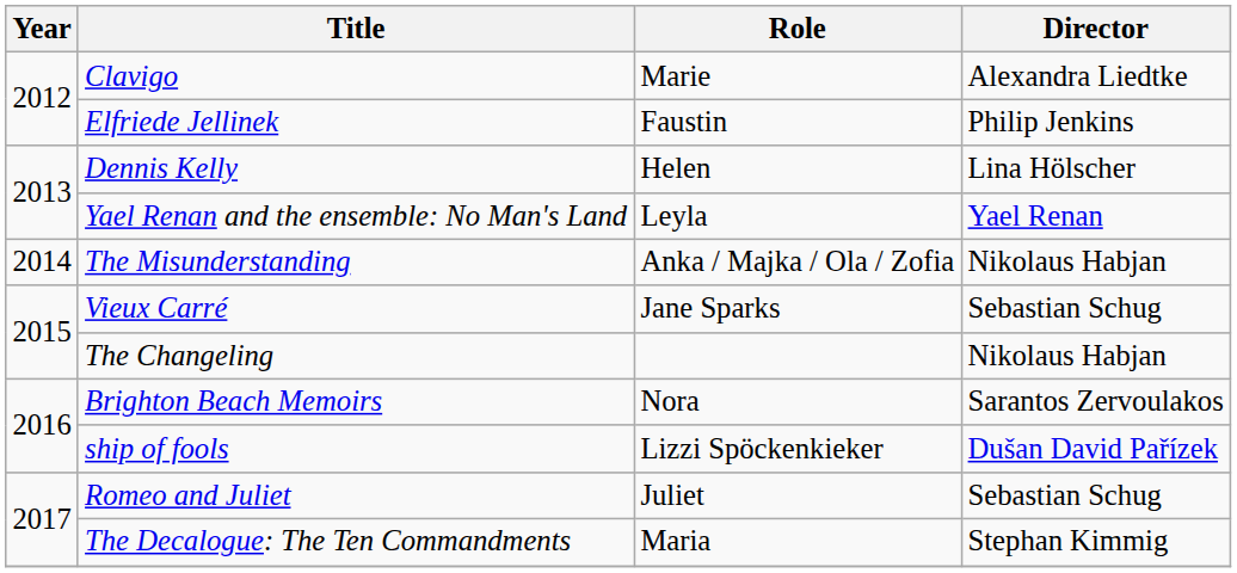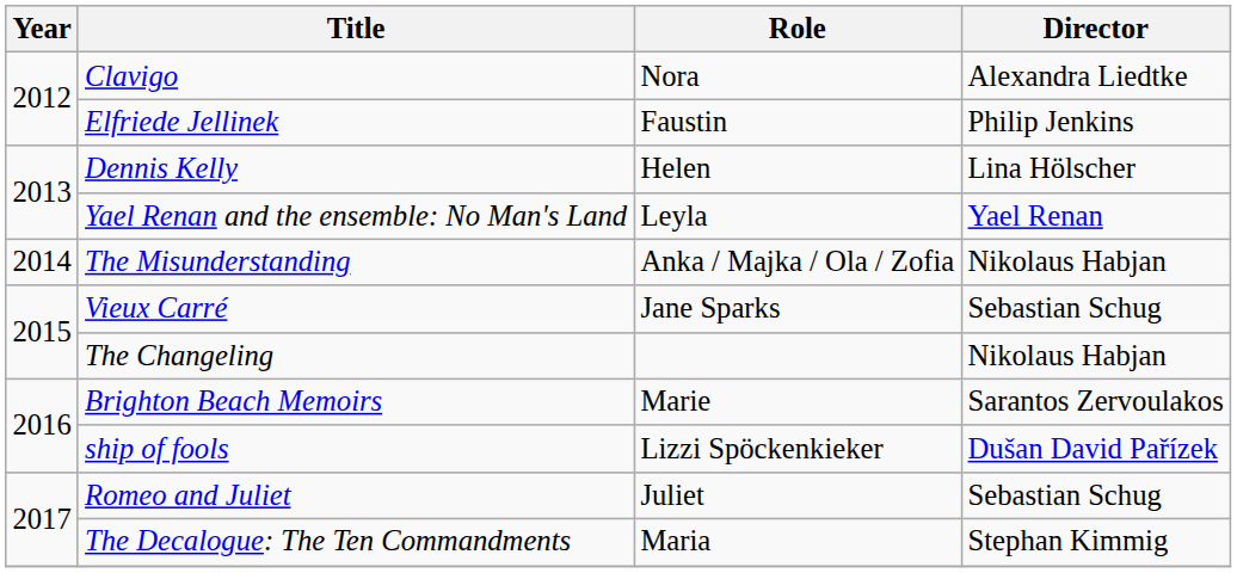Clavigo | Role: Marie -> Nora
Brighton Beach Memoirs | Role: Nora -> Marie
